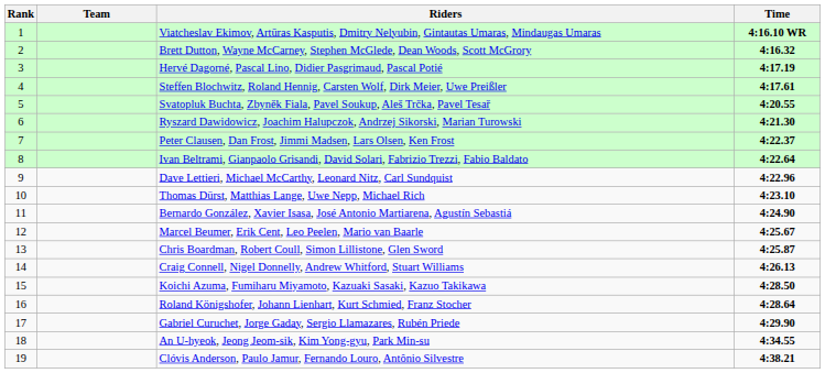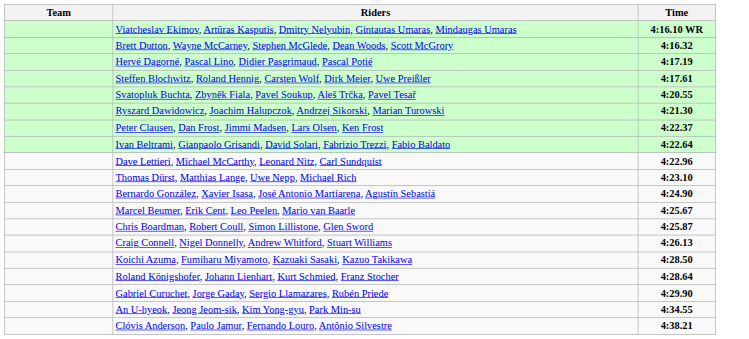- column: Rank | 1 | 2 | 3 | 4 | 5 | 6 | 7 | 8 | 9 | 10 | 11 | 12 | 13 | 14 | 15 | 16 | 17 | 18 | 19
